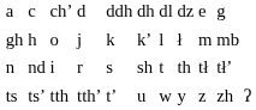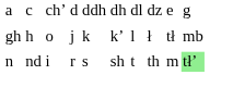gh | column 9: m -> tł
n | column 9: tł -> m
n | column 10: no background -> lightgreen background
- row: ts | tsʼ | tth | tthʼ | tʼ | u | w | y | z | zh | ʔ
